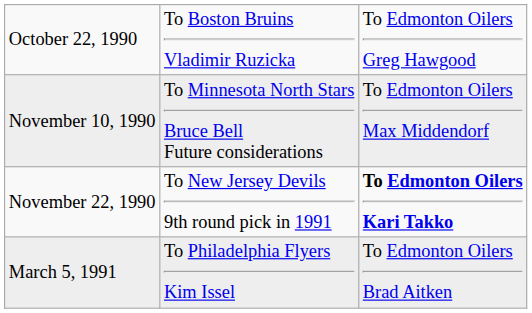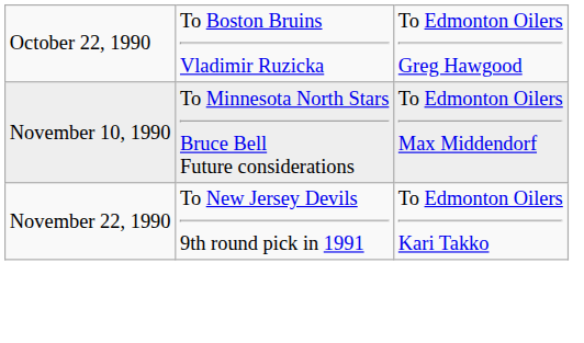November 22, 1990 | column 3: bold -> normal
- row: March 5, 1991 | To Philadelphia Flyers Kim Issel | To Edmonton Oilers Brad Aitken
